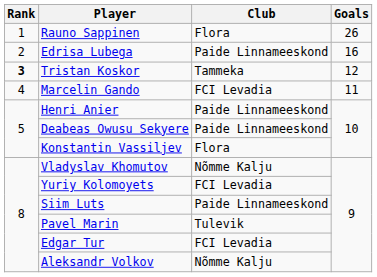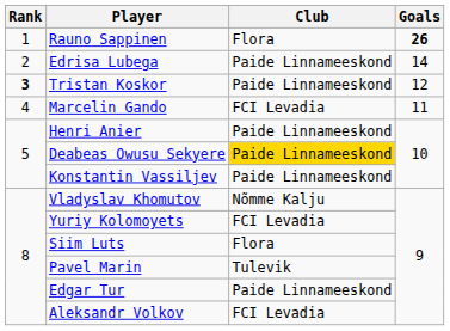Rauno Sappinen | Goals: normal -> bold
Edrisa Lubega | Goals: 16 -> 14
Tristan Koskor | Club: Tammeka -> Paide Linnameeskond
Deabeas Owusu Sekyere | Club: no background -> gold background
Konstantin Vassiljev | Club: Flora -> Paide Linnameeskond
Siim Luts | Club: Paide Linnameeskond -> Flora
Edgar Tur | Club: FCI Levadia -> Paide Linnameeskond
Aleksandr Volkov | Club: Nõmme Kalju -> FCI Levadia
